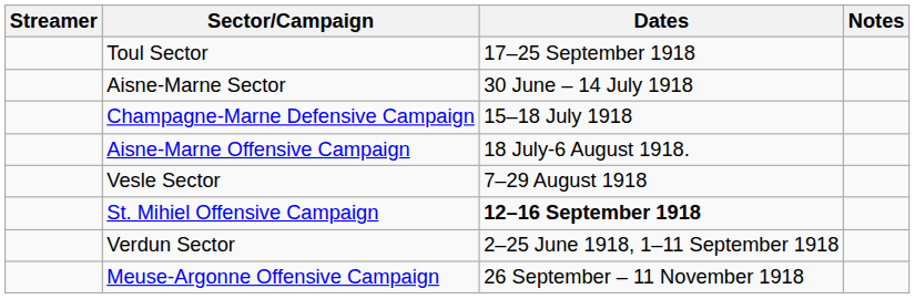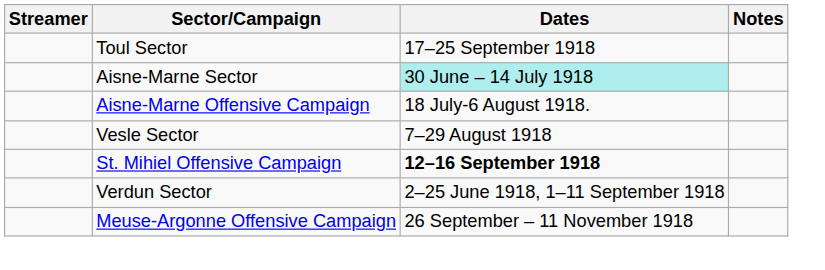Aisne-Marne Sector | Dates: no background -> paleturquoise background
- row: Champagne-Marne Defensive Campaign | 15–18 July 1918
